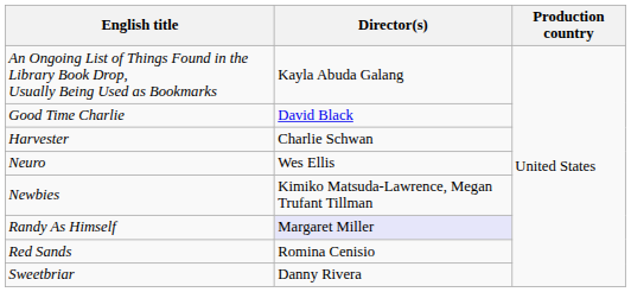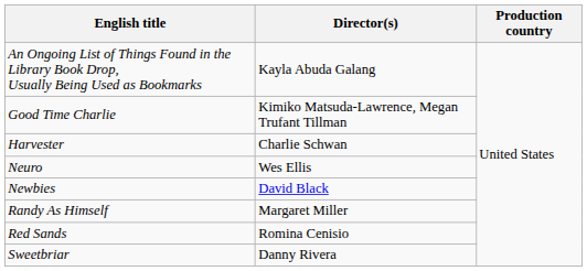Good Time Charlie | Director(s): David Black -> Kimiko Matsuda-Lawrence, Megan Trufant Tillman
Newbies | Director(s): Kimiko Matsuda-Lawrence, Megan Trufant Tillman -> David Black
Randy As Himself | Director(s): lavender background -> no background
